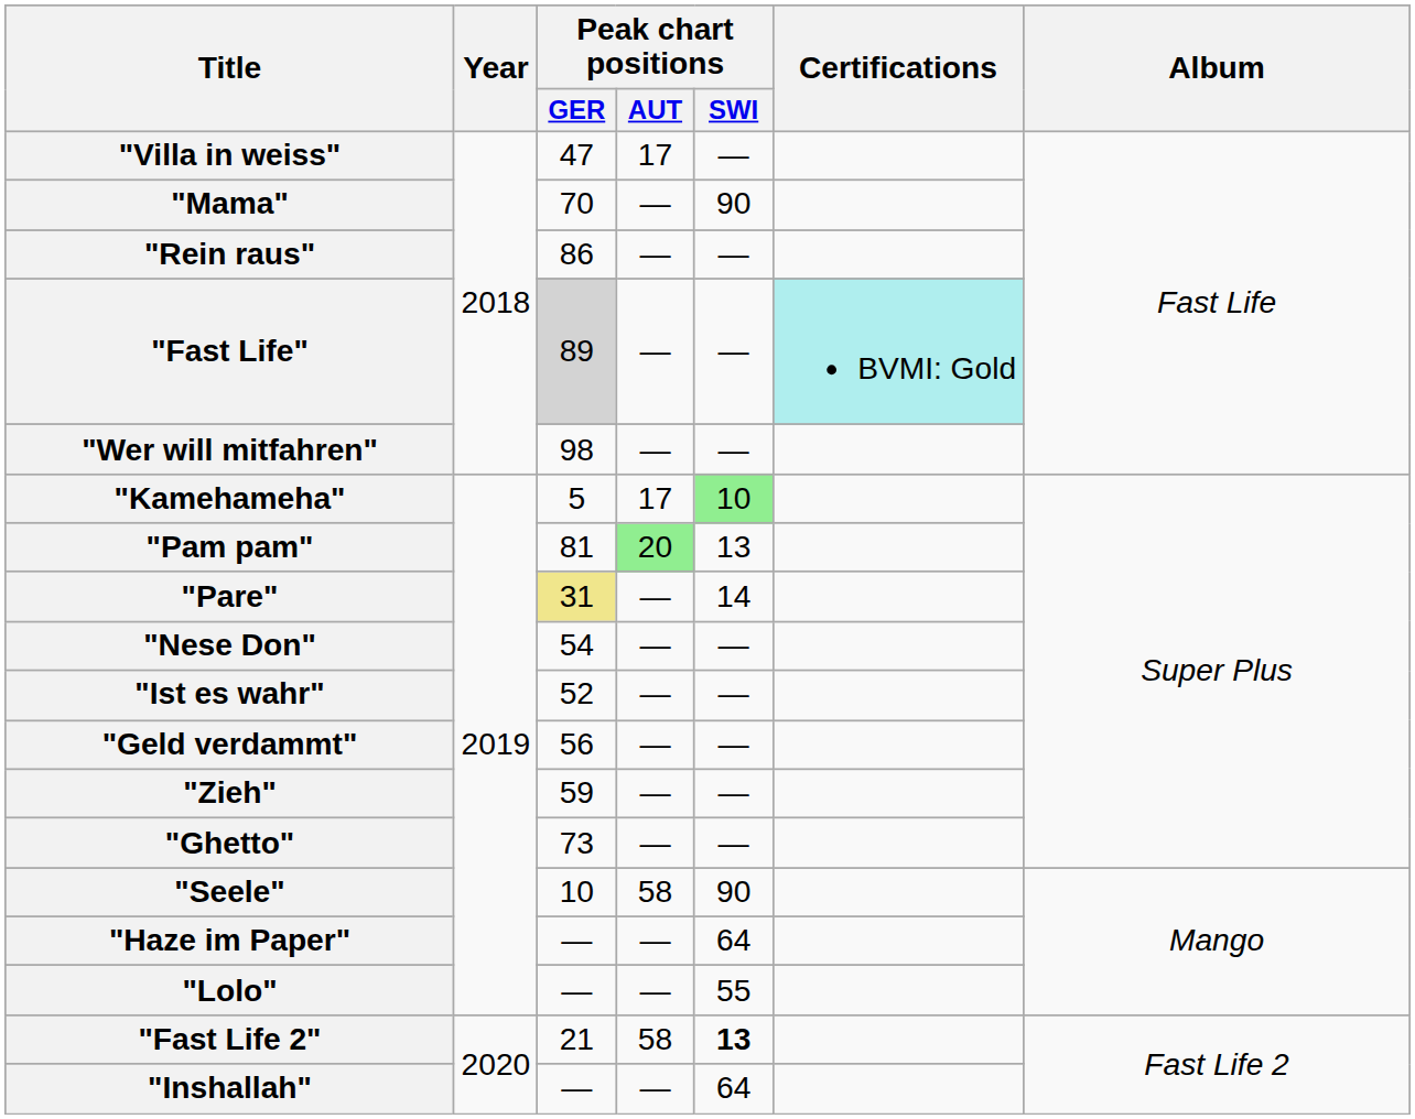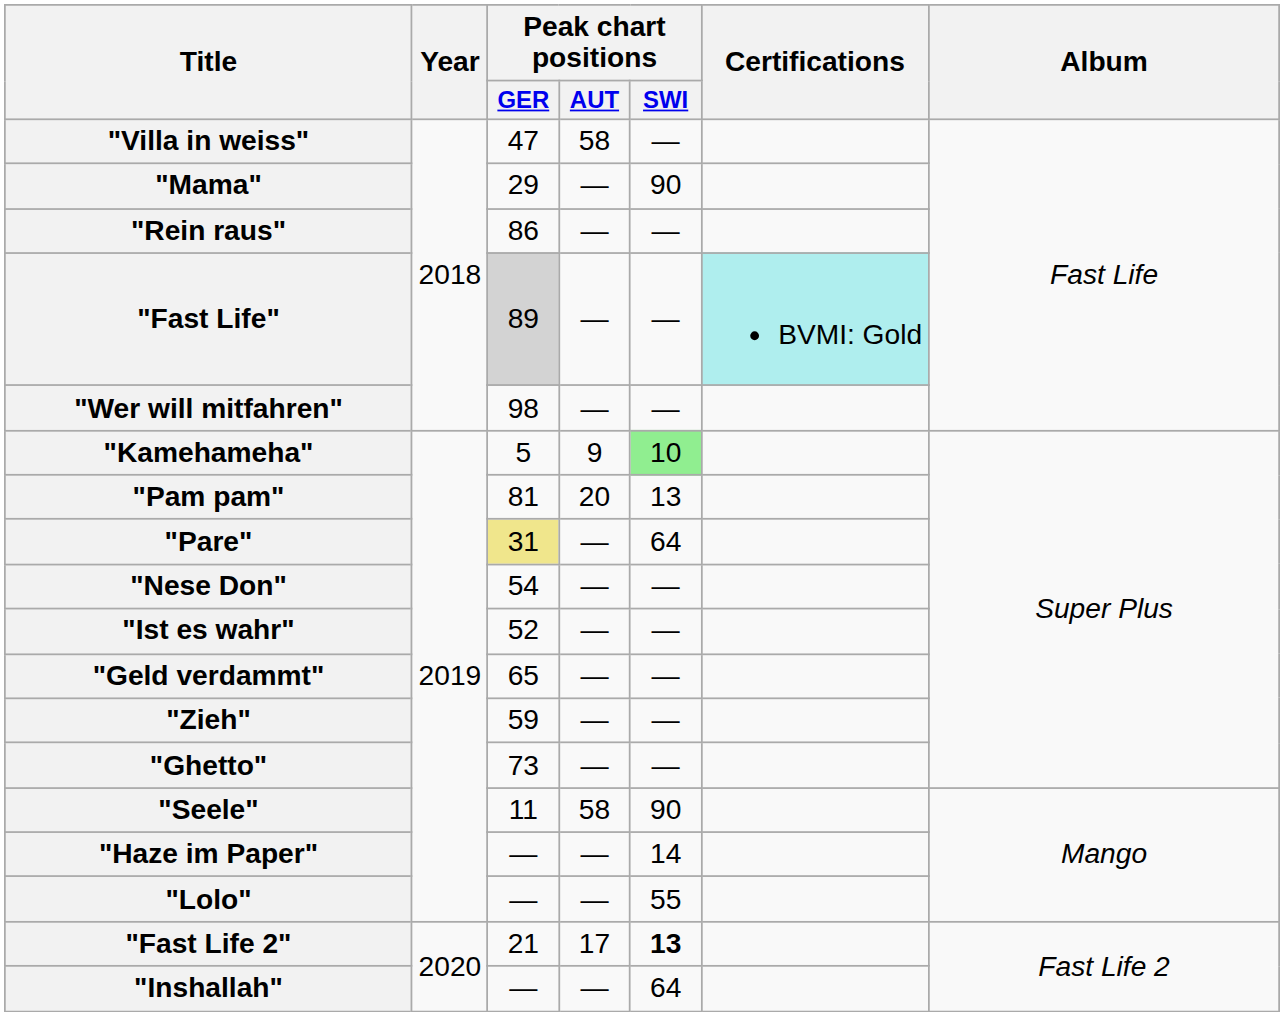"Villa in weiss" | Peak chart positions / AUT: 17 -> 58
"Mama" | Peak chart positions / GER: 70 -> 29
"Kamehameha" | Peak chart positions / AUT: 17 -> 9
"Pam pam" | Peak chart positions / AUT: lightgreen background -> no background
"Pare" | Peak chart positions / SWI: 14 -> 64
"Geld verdammt" | Peak chart positions / GER: 56 -> 65
"Seele" | Peak chart positions / GER: 10 -> 11
"Haze im Paper" | Peak chart positions / SWI: 64 -> 14
"Fast Life 2" | Peak chart positions / AUT: 58 -> 17
